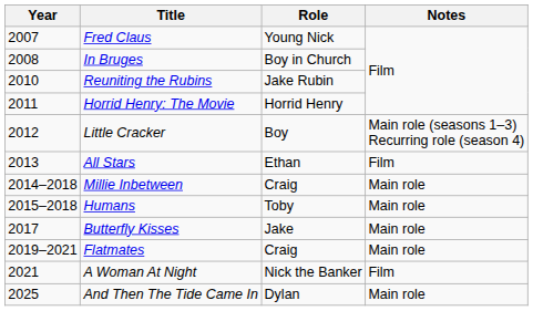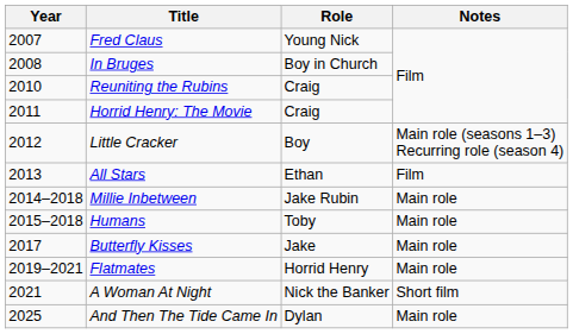Reuniting the Rubins | Role: Jake Rubin -> Craig
Horrid Henry: The Movie | Role: Horrid Henry -> Craig
Millie Inbetween | Role: Craig -> Jake Rubin
Flatmates | Role: Craig -> Horrid Henry
A Woman At Night | Notes: Film -> Short film
